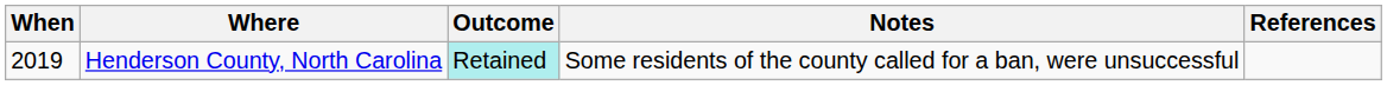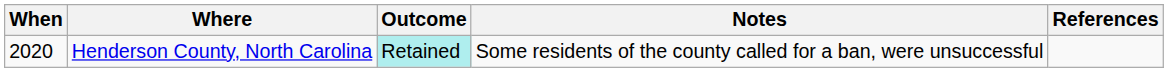Henderson County, North Carolina | When: 2019 -> 2020
